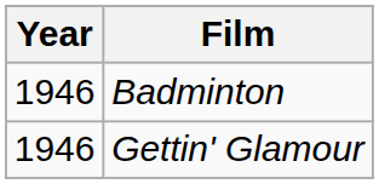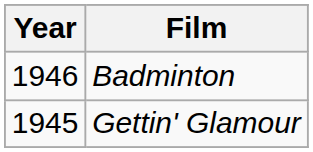Gettin' Glamour | Year: 1946 -> 1945
